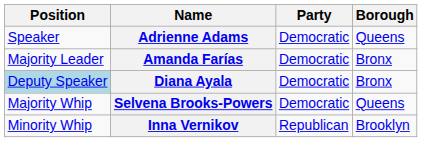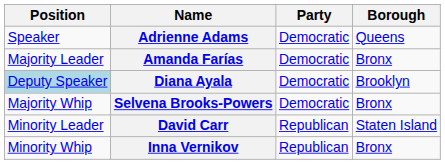Diana Ayala | Borough: Bronx -> Brooklyn
Selvena Brooks-Powers | Borough: Queens -> Bronx
+ row: Minority Leader | David Carr | Republican | Staten Island
Inna Vernikov | Borough: Brooklyn -> Bronx
